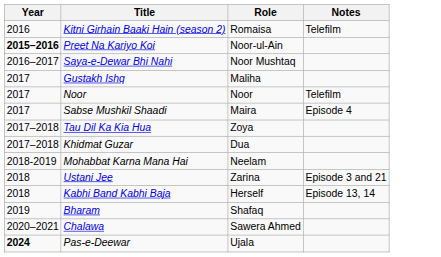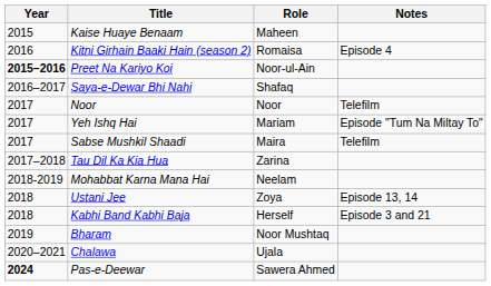+ row: 2015 | Kaise Huaye Benaam | Maheen
Kitni Girhain Baaki Hain (season 2) | Notes: Telefilm -> Episode 4
Saya-e-Dewar Bhi Nahi | Role: Noor Mushtaq -> Shafaq
- row: 2017 | Gustakh Ishq | Maliha
+ row: 2017 | Yeh Ishq Hai | Mariam | Episode "Tum Na Miltay To"
Sabse Mushkil Shaadi | Notes: Episode 4 -> Telefilm
Tau Dil Ka Kia Hua | Role: Zoya -> Zarina
- row: 2017–2018 | Khidmat Guzar | Dua
Ustani Jee | Role: Zarina -> Zoya
Ustani Jee | Notes: Episode 3 and 21 -> Episode 13, 14
Kabhi Band Kabhi Baja | Notes: Episode 13, 14 -> Episode 3 and 21
Bharam | Role: Shafaq -> Noor Mushtaq
Chalawa | Role: Sawera Ahmed -> Ujala
Pas-e-Deewar | Role: Ujala -> Sawera Ahmed
